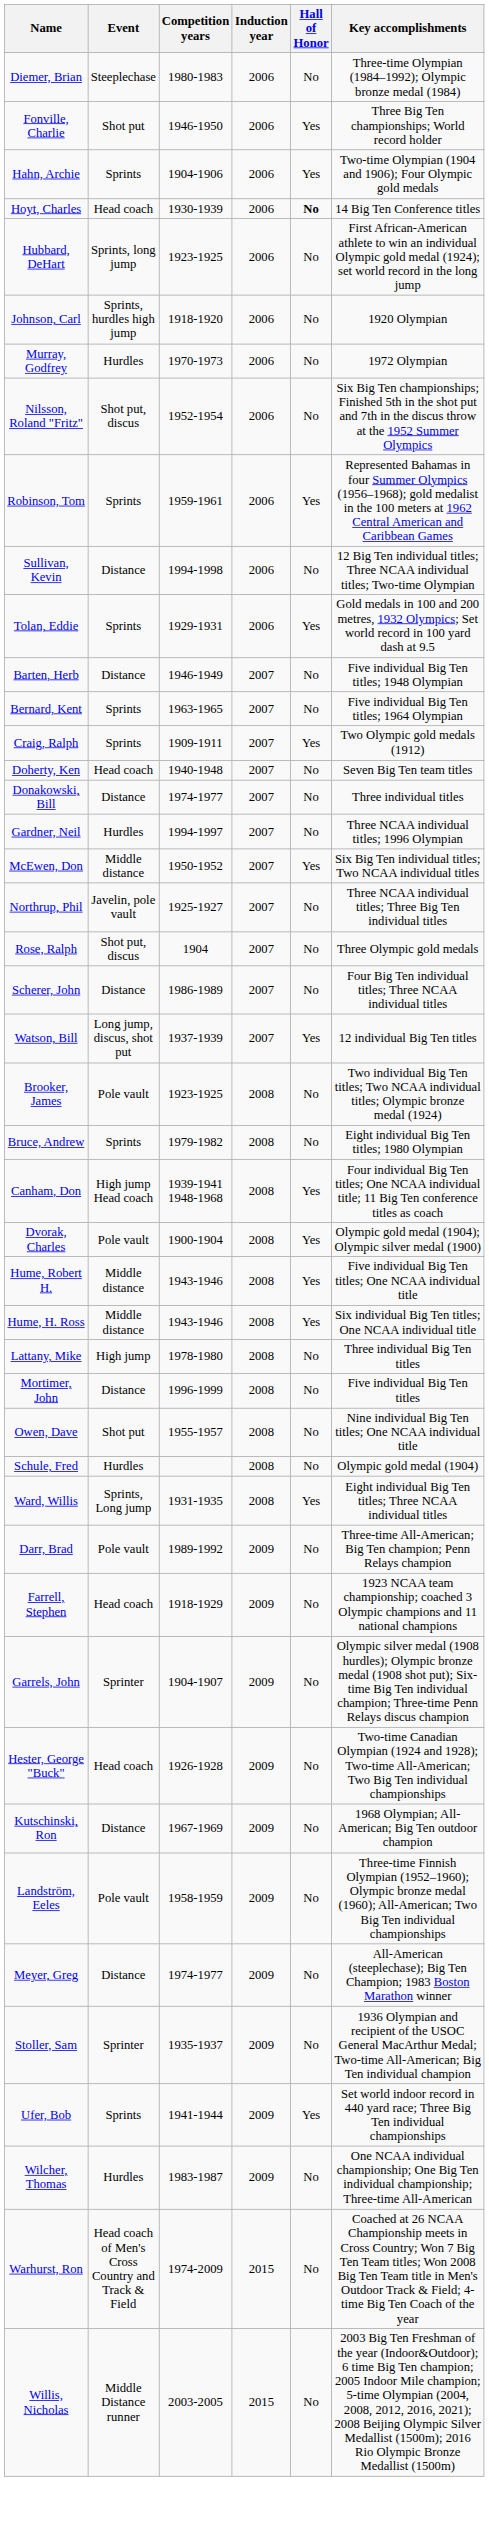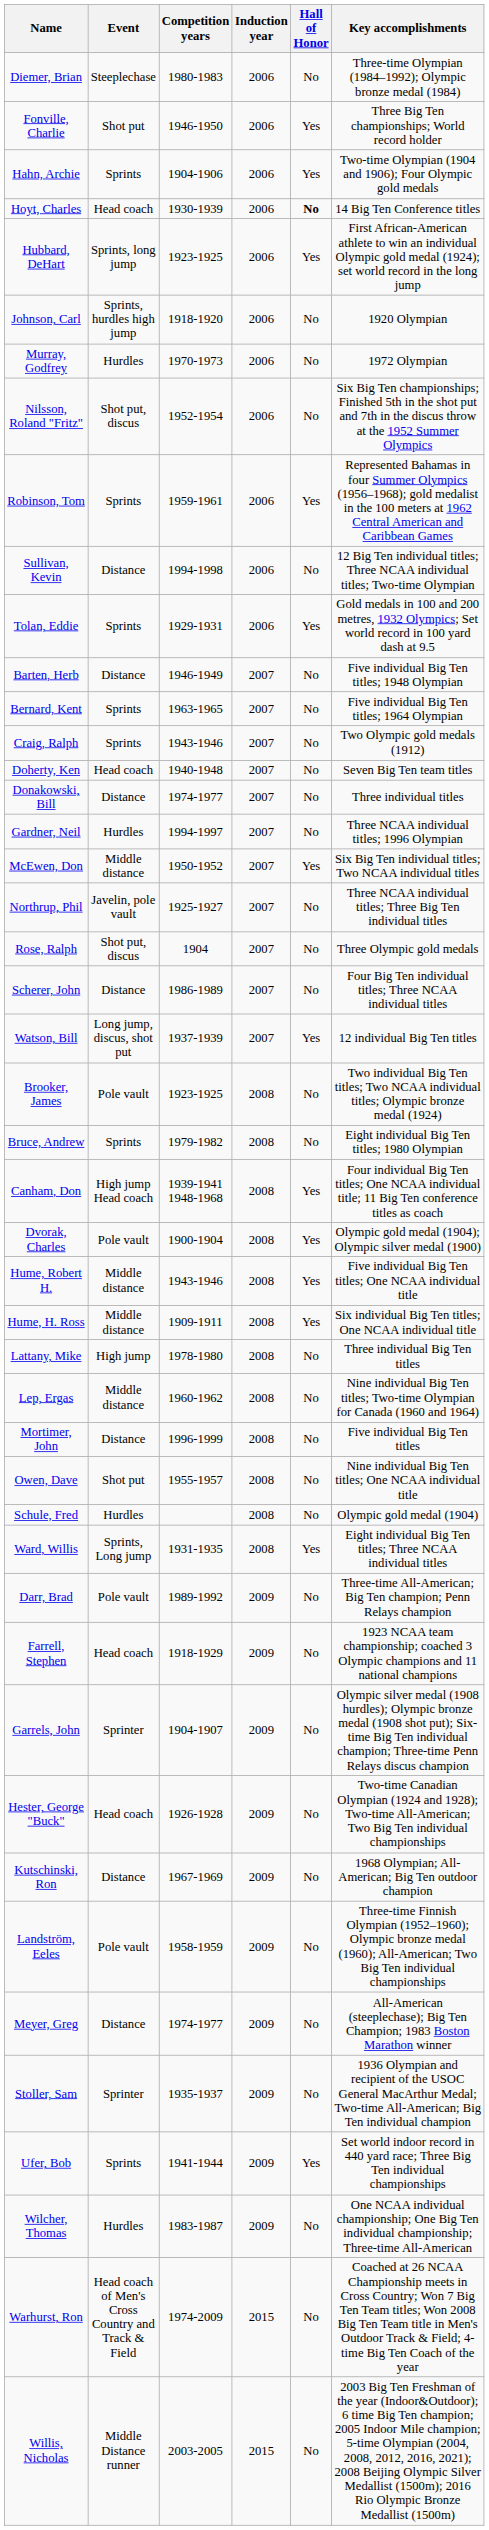Hubbard, DeHart | Hall of Honor: No -> Yes
Craig, Ralph | Competition years: 1909-1911 -> 1943-1946
Craig, Ralph | Hall of Honor: Yes -> No
Hume, H. Ross | Competition years: 1943-1946 -> 1909-1911
+ row: Lep, Ergas | Middle distance | 1960-1962 | 2008 | No | Nine individual Big Ten titles; Two-time Olympian for Canada (1960 and 1964)
